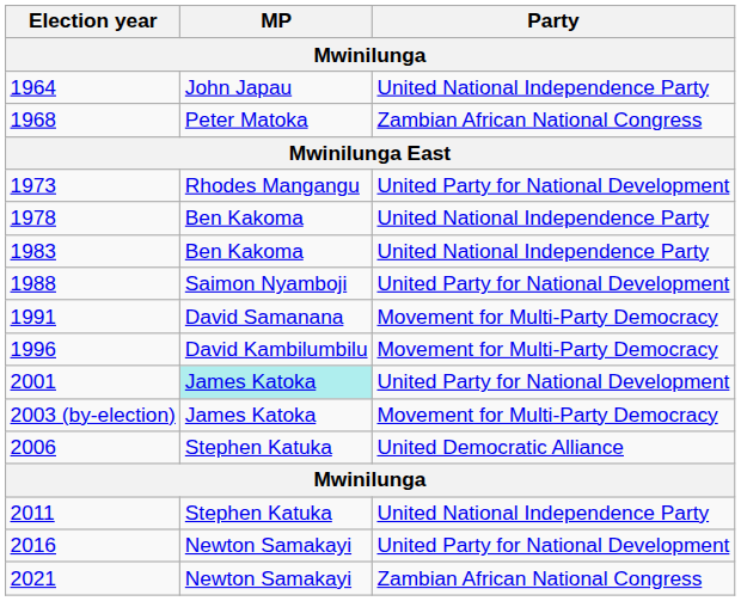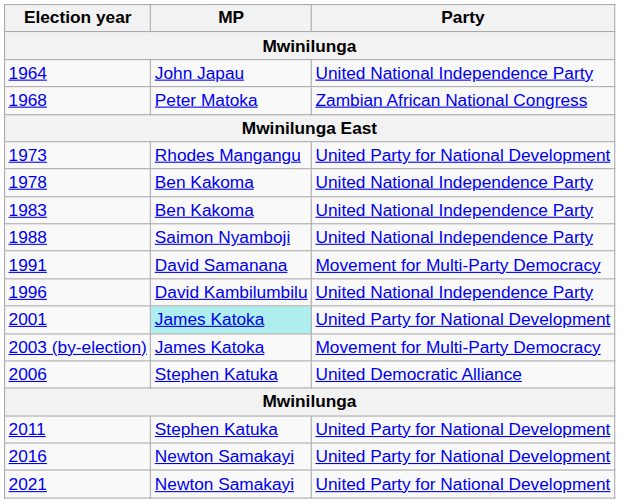1988 | Party: United Party for National Development -> United National Independence Party
1996 | Party: Movement for Multi-Party Democracy -> United National Independence Party
2011 | Party: United National Independence Party -> United Party for National Development
2021 | Party: Zambian African National Congress -> United Party for National Development
